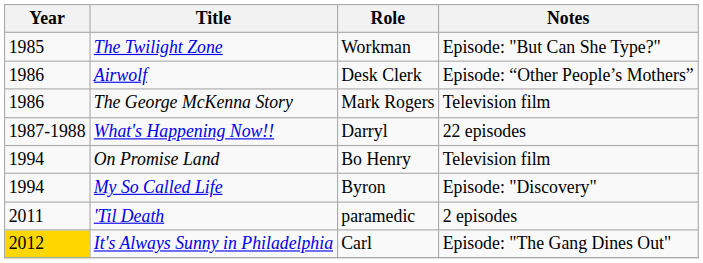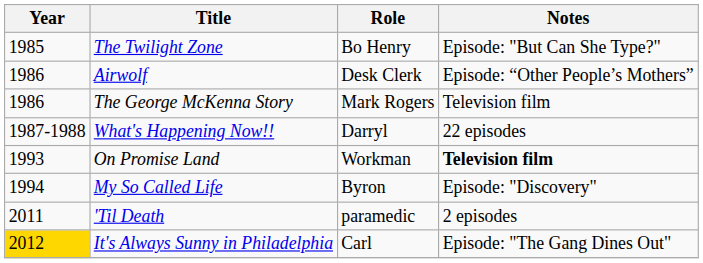The Twilight Zone | Role: Workman -> Bo Henry
On Promise Land | Year: 1994 -> 1993
On Promise Land | Role: Bo Henry -> Workman
On Promise Land | Notes: normal -> bold
